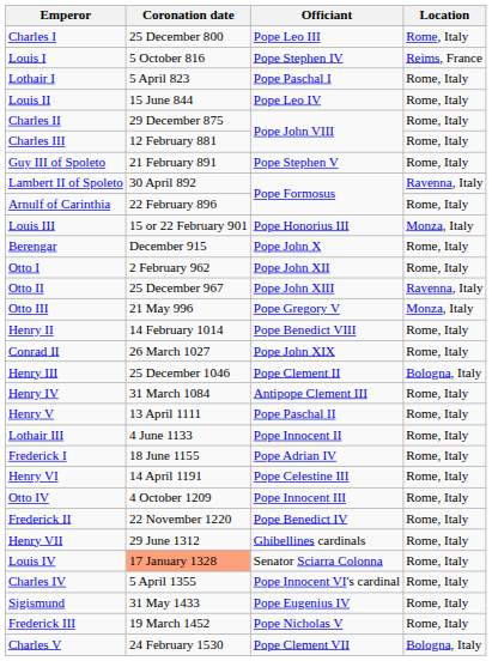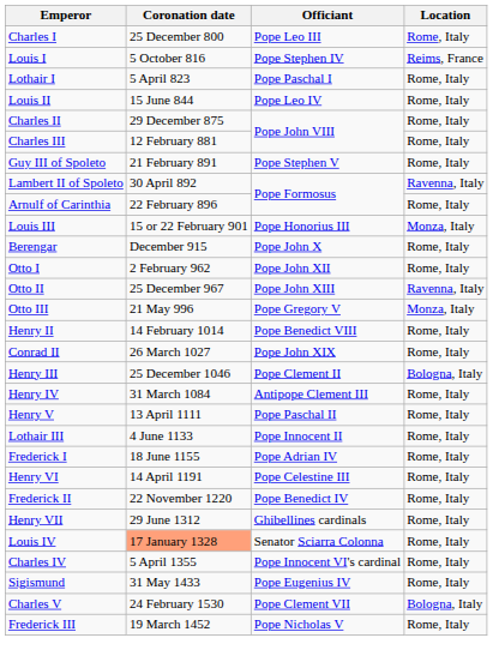- row: Otto IV | 4 October 1209 | Pope Innocent III | Rome, Italy
rows swapped: Frederick III <-> Charles V
